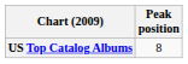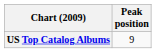US Top Catalog Albums | Peak position: 8 -> 9
